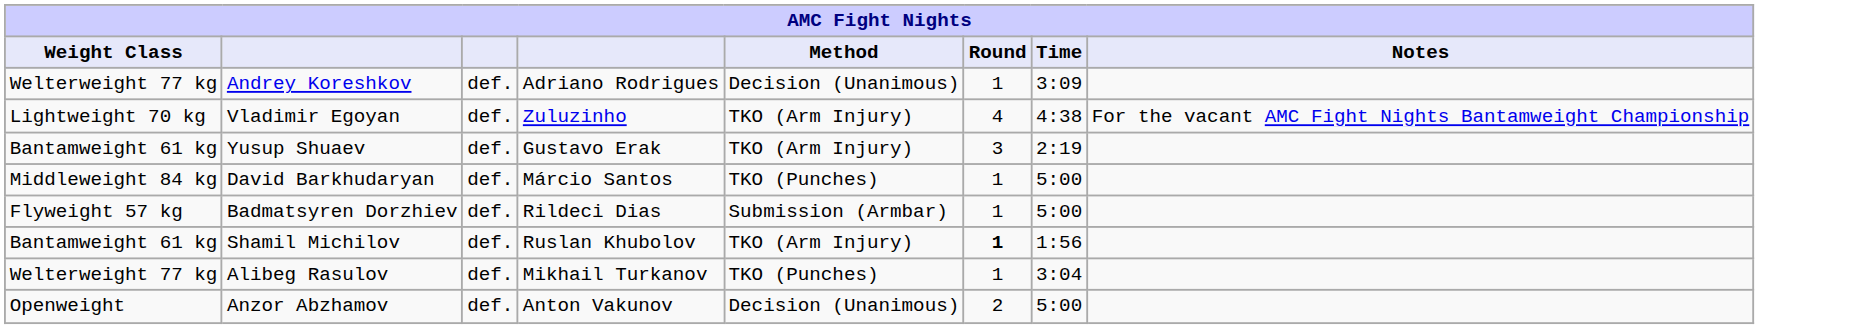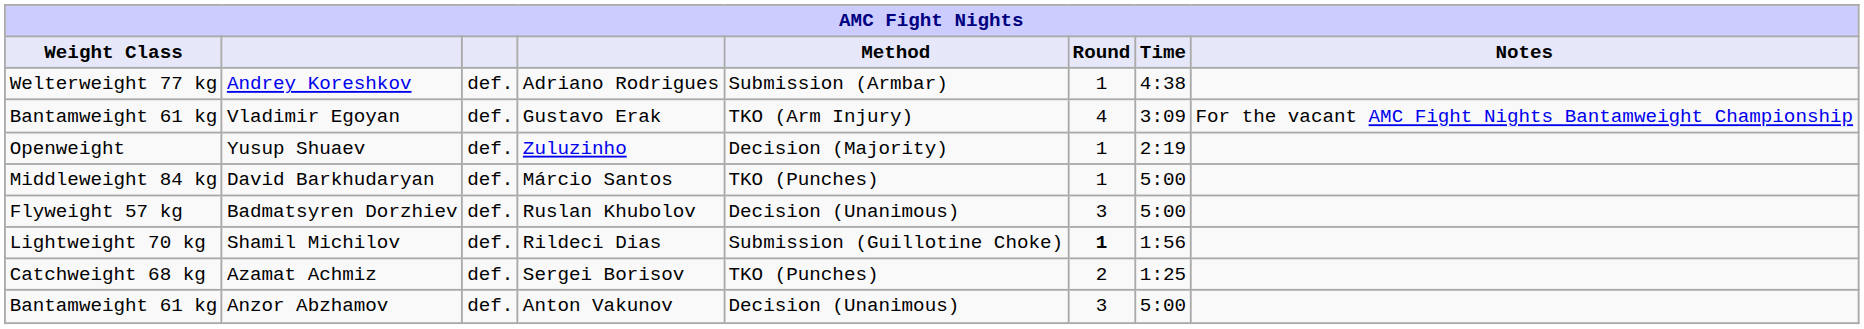Andrey Koreshkov | Method: Decision (Unanimous) -> Submission (Armbar)
Andrey Koreshkov | Time: 3:09 -> 4:38
Vladimir Egoyan | Weight Class: Lightweight 70 kg -> Bantamweight 61 kg
Vladimir Egoyan | column 4: Zuluzinho -> Gustavo Erak
Vladimir Egoyan | Time: 4:38 -> 3:09
Yusup Shuaev | Weight Class: Bantamweight 61 kg -> Openweight
Yusup Shuaev | column 4: Gustavo Erak -> Zuluzinho
Yusup Shuaev | Method: TKO (Arm Injury) -> Decision (Majority)
Yusup Shuaev | Round: 3 -> 1
Badmatsyren Dorzhiev | column 4: Rildeci Dias -> Ruslan Khubolov
Badmatsyren Dorzhiev | Method: Submission (Armbar) -> Decision (Unanimous)
Badmatsyren Dorzhiev | Round: 1 -> 3
Shamil Michilov | Weight Class: Bantamweight 61 kg -> Lightweight 70 kg
Shamil Michilov | column 4: Ruslan Khubolov -> Rildeci Dias
Shamil Michilov | Method: TKO (Arm Injury) -> Submission (Guillotine Choke)
+ row: Catchweight 68 kg | Azamat Achmiz | def. | Sergei Borisov | TKO (Punches) | 2 | 1:25
- row: Welterweight 77 kg | Alibeg Rasulov | def. | Mikhail Turkanov | TKO (Punches) | 1 | 3:04
Anzor Abzhamov | Weight Class: Openweight -> Bantamweight 61 kg
Anzor Abzhamov | Round: 2 -> 3
